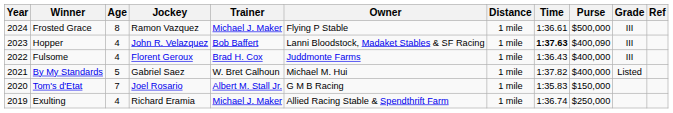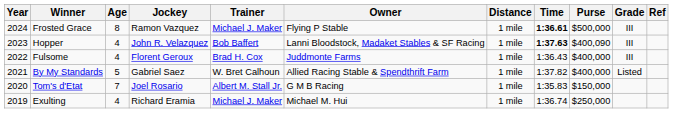Frosted Grace | Time: normal -> bold
By My Standards | Owner: Michael M. Hui -> Allied Racing Stable & Spendthrift Farm
Exulting | Owner: Allied Racing Stable & Spendthrift Farm -> Michael M. Hui
